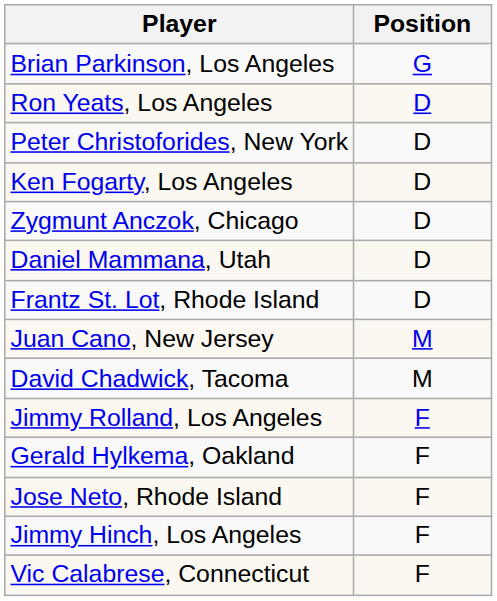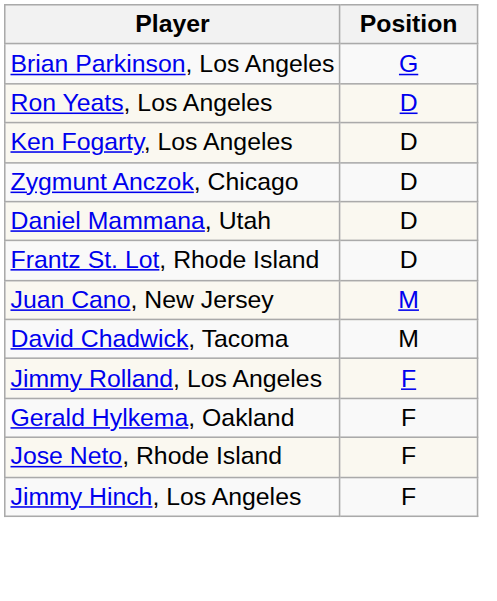- row: Peter Christoforides, New York | D
- row: Vic Calabrese, Connecticut | F
